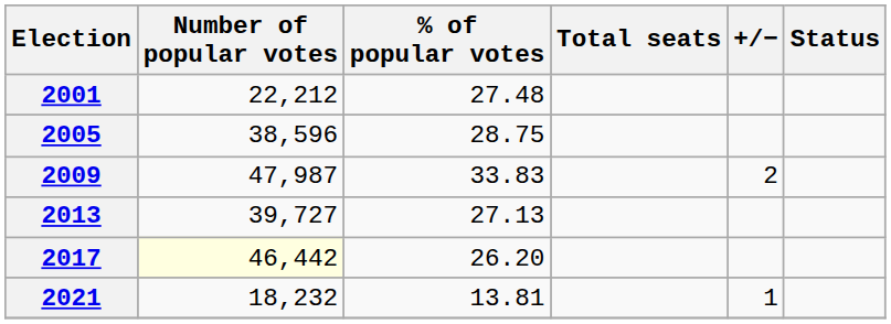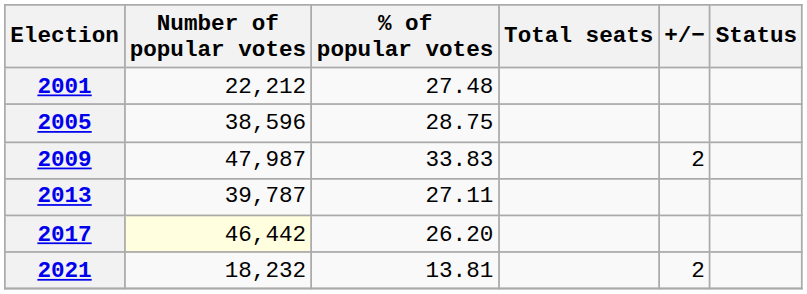2013 | Number of popular votes: 39,727 -> 39,787
2013 | % of popular votes: 27.13 -> 27.11
2021 | +/−: 1 -> 2
